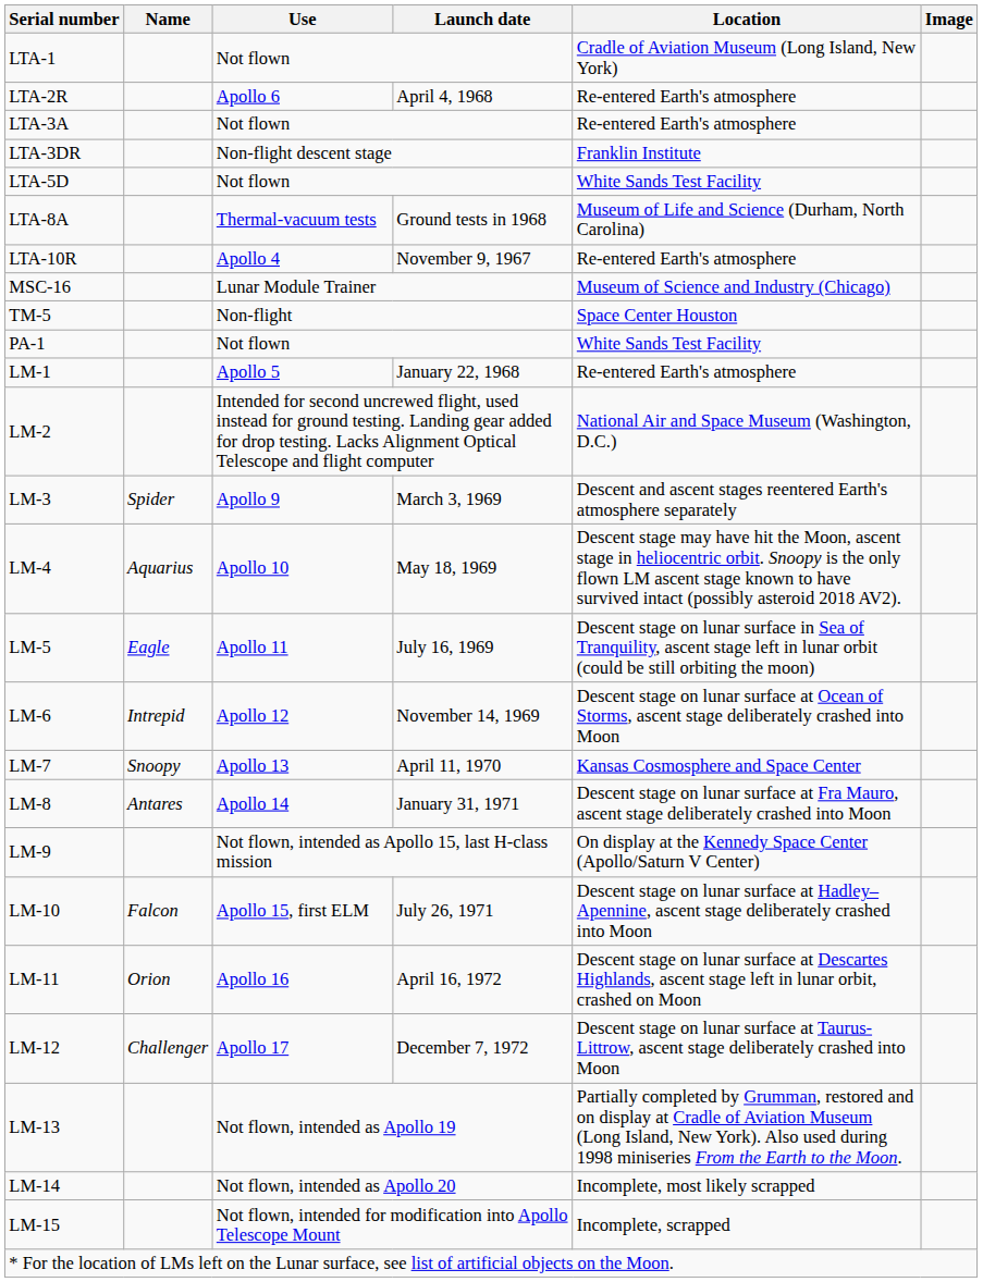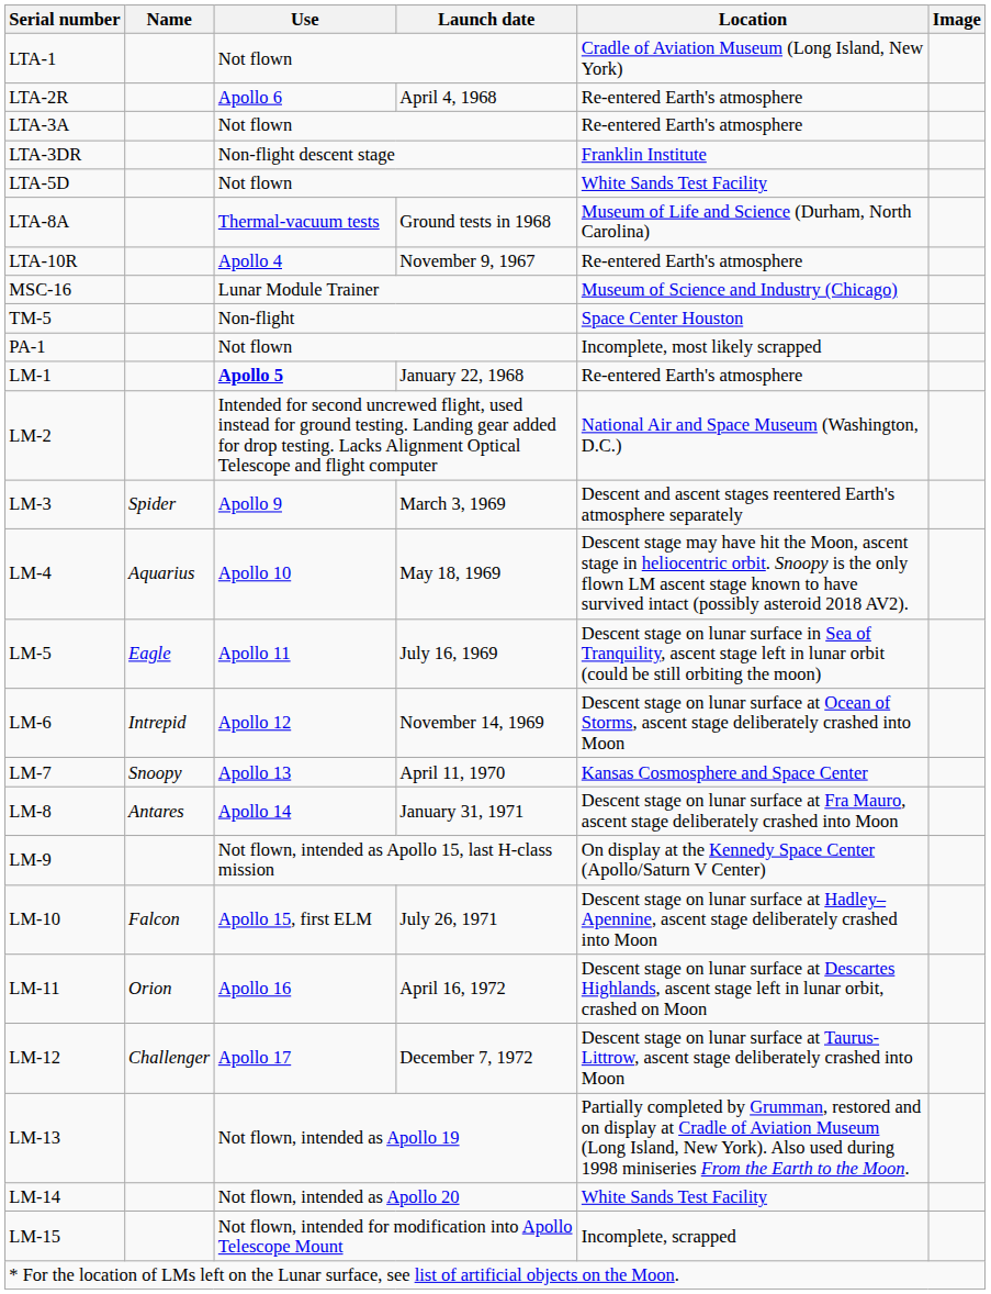PA-1 | Location: White Sands Test Facility -> Incomplete, most likely scrapped
LM-1 | Use: normal -> bold
LM-14 | Location: Incomplete, most likely scrapped -> White Sands Test Facility
